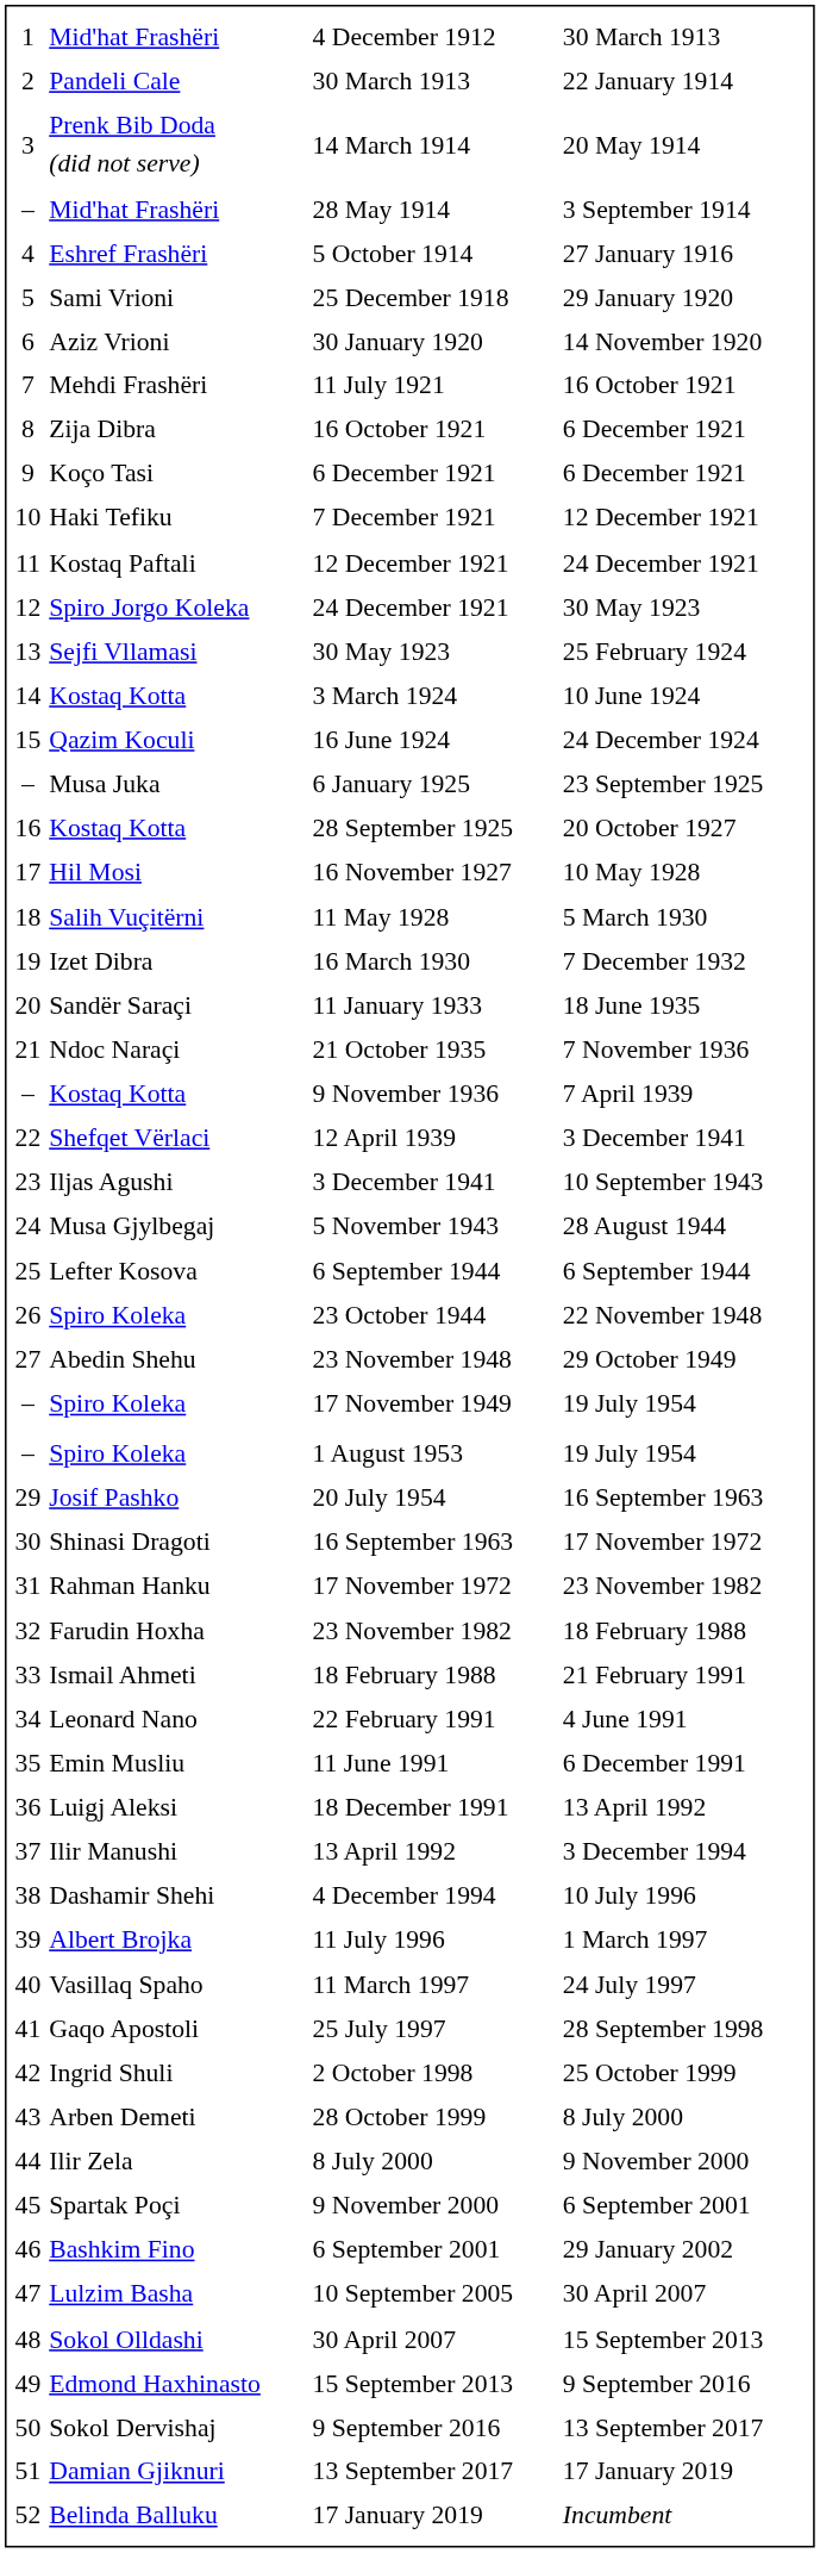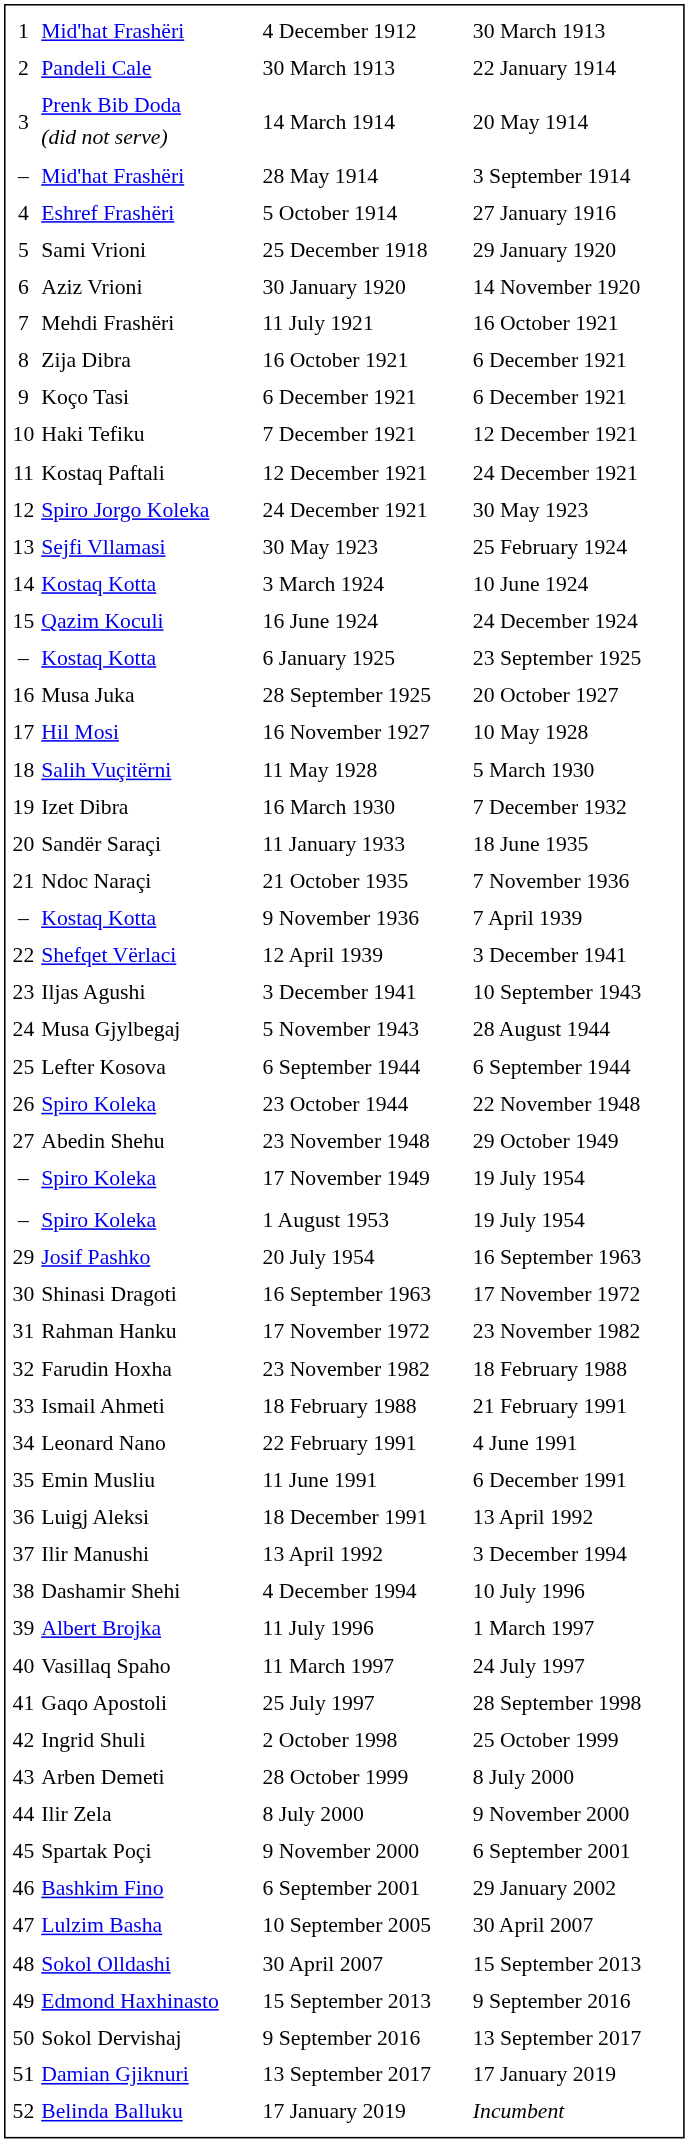6 January 1925 | column 2: Musa Juka -> Kostaq Kotta
28 September 1925 | column 2: Kostaq Kotta -> Musa Juka
